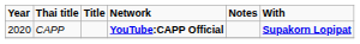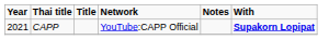CAPP | Year: 2020 -> 2021
CAPP | Network: bold -> normal
